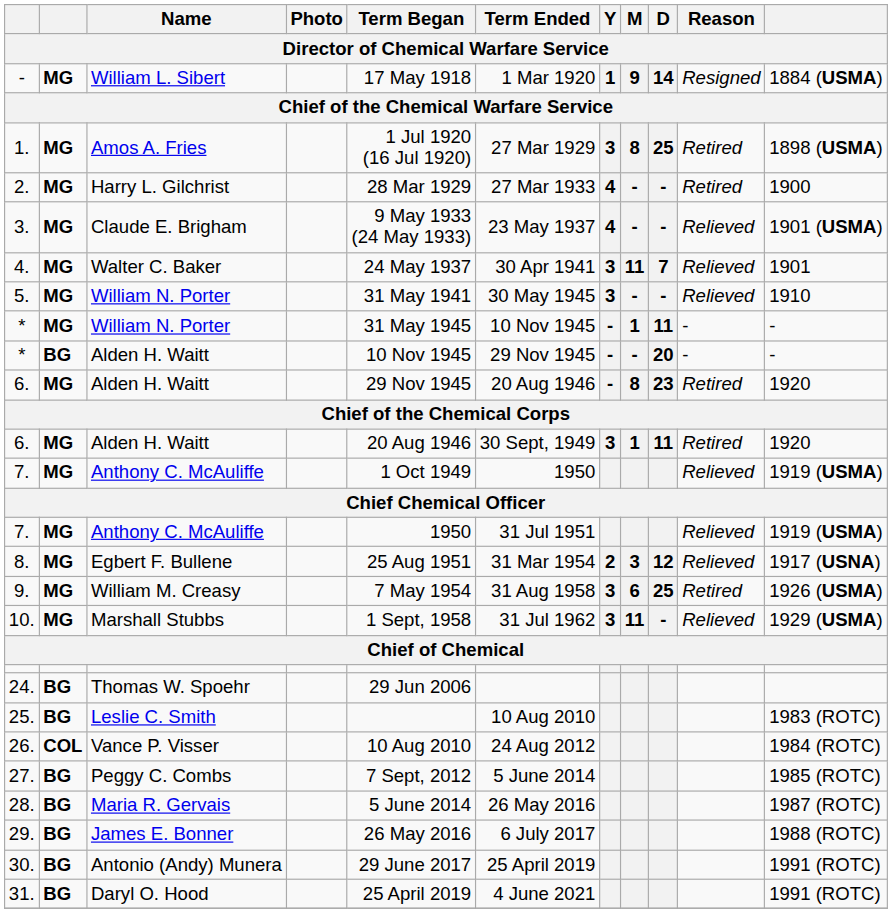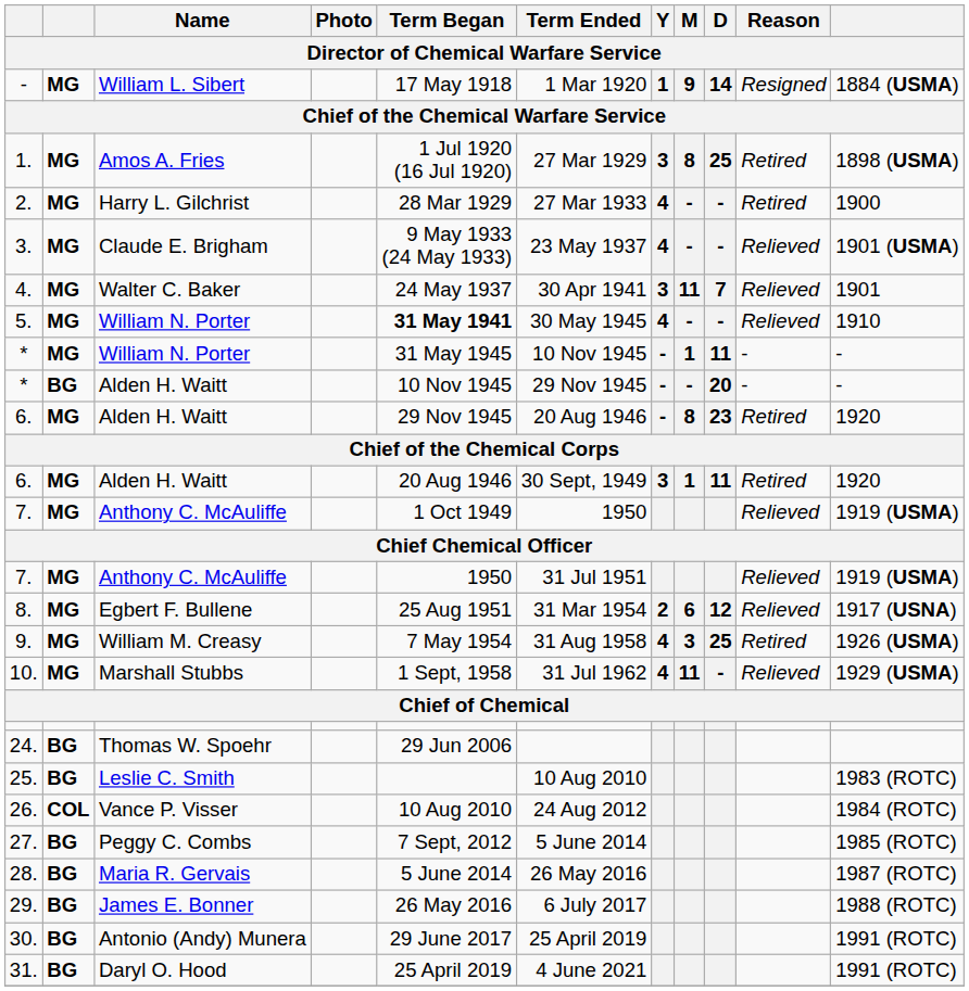5. | Term Began: normal -> bold
5. | Y: 3 -> 4
8. | M: 3 -> 6
9. | Y: 3 -> 4
9. | M: 6 -> 3
10. | Y: 3 -> 4
